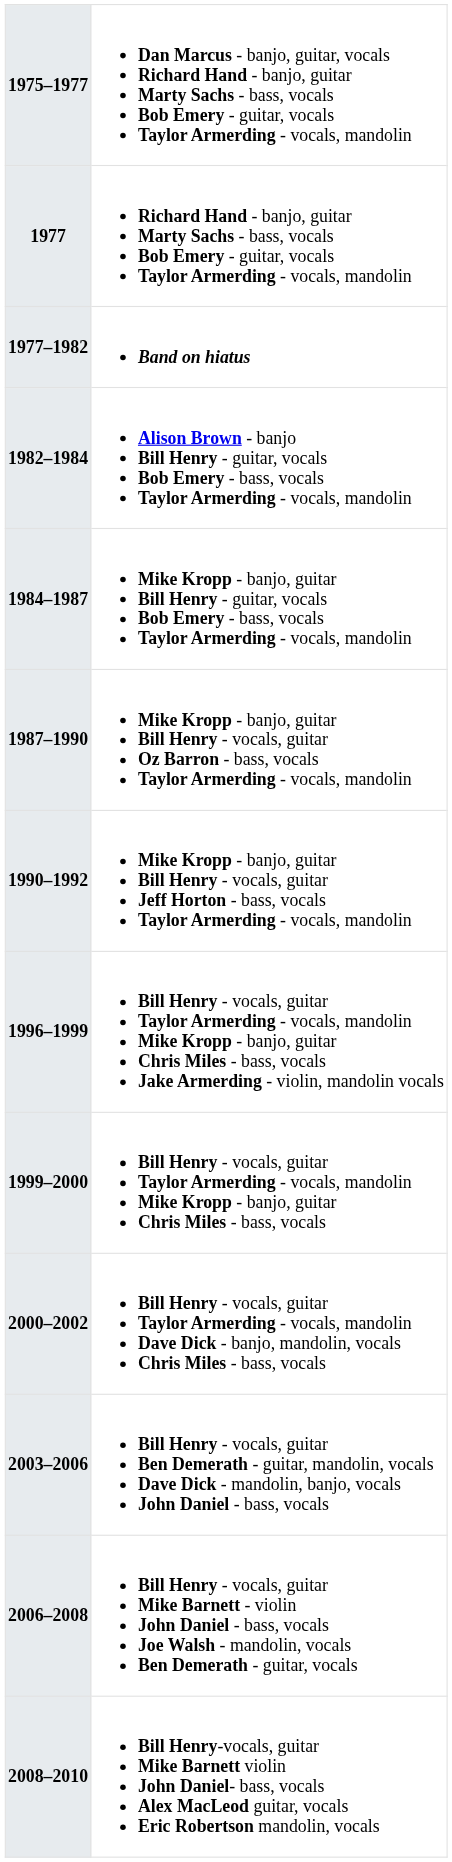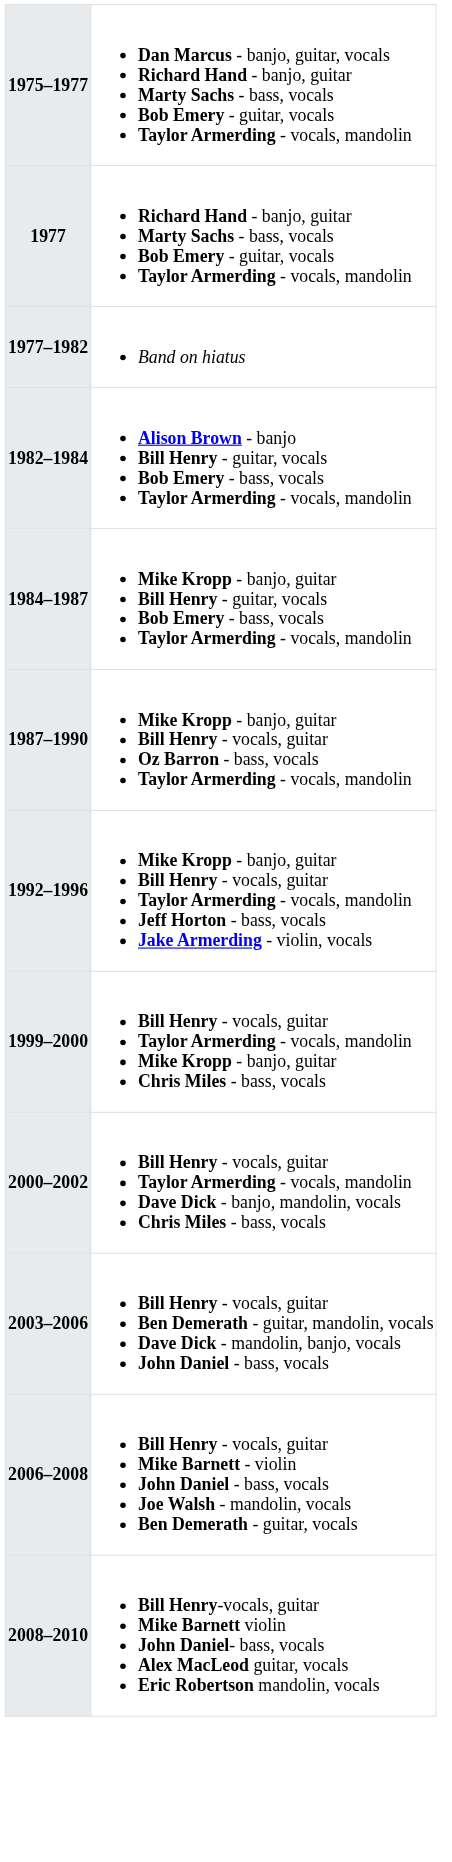1977–1982 | column 2: bold -> normal
- row: 1990–1992 | Mike Kropp - banjo, guitar Bill Henry - vocals, guitar Jeff Horton - bass, vocals Taylor Armerding - vocals, mandolin
+ row: 1992–1996 | Mike Kropp - banjo, guitar Bill Henry - vocals, guitar Taylor Armerding - vocals, mandolin Jeff Horton - bass, vocals Jake Armerding - violin, vocals
- row: 1996–1999 | Bill Henry - vocals, guitar Taylor Armerding - vocals, mandolin Mike Kropp - banjo, guitar Chris Miles - bass, vocals Jake Armerding - violin, mandolin vocals
